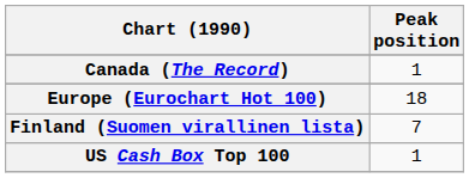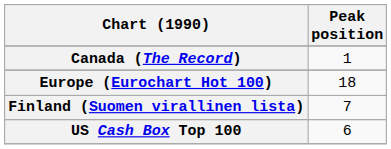US Cash Box Top 100 | Peak position: 1 -> 6
